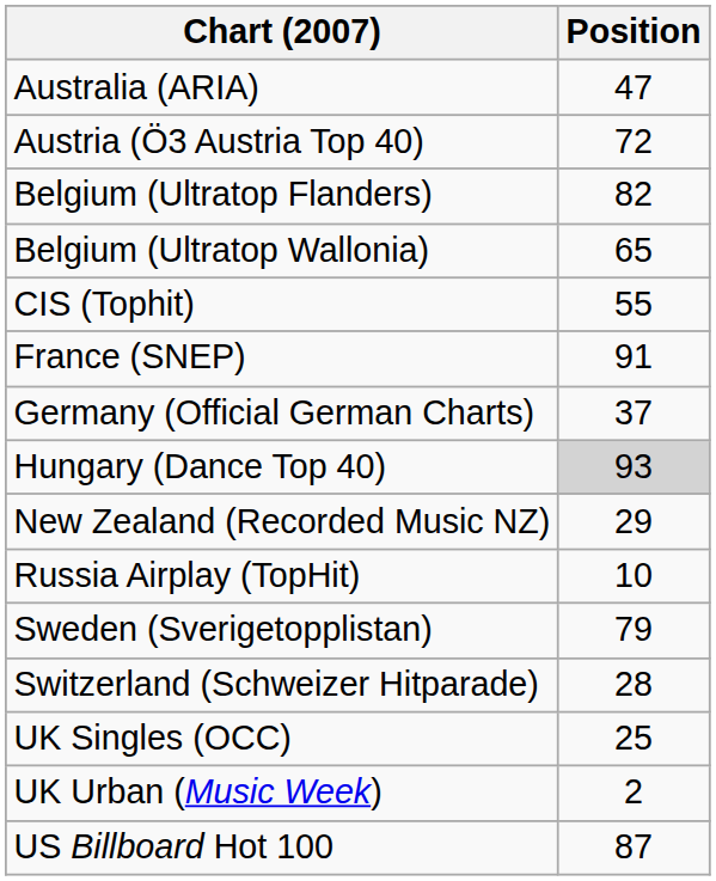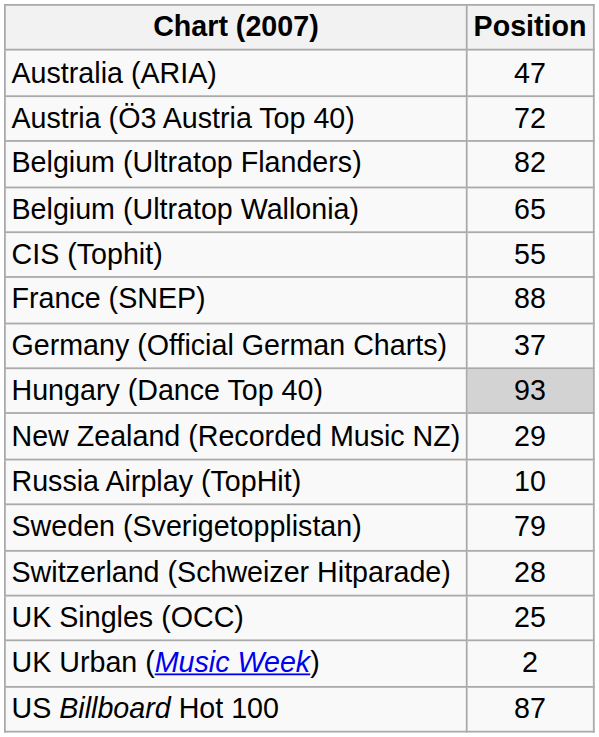France (SNEP) | Position: 91 -> 88
